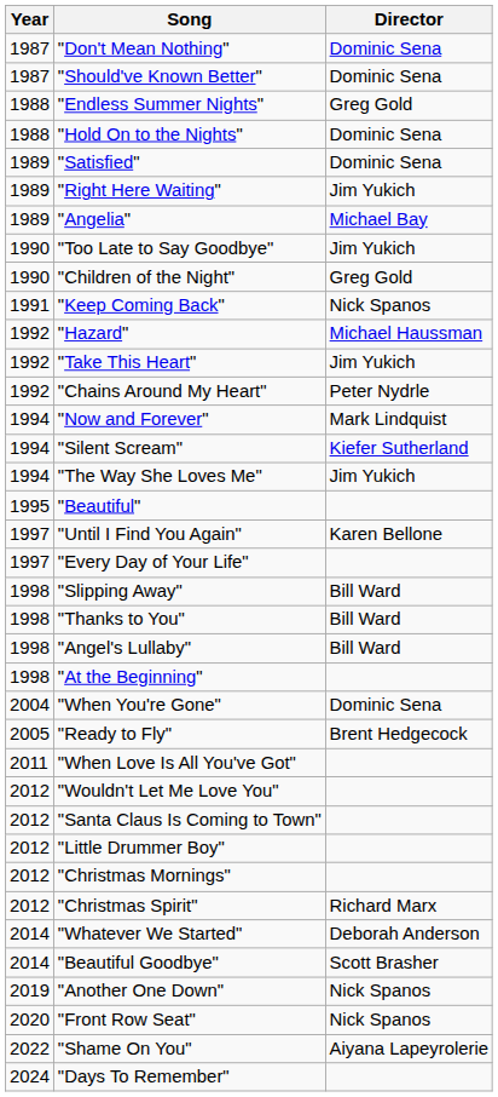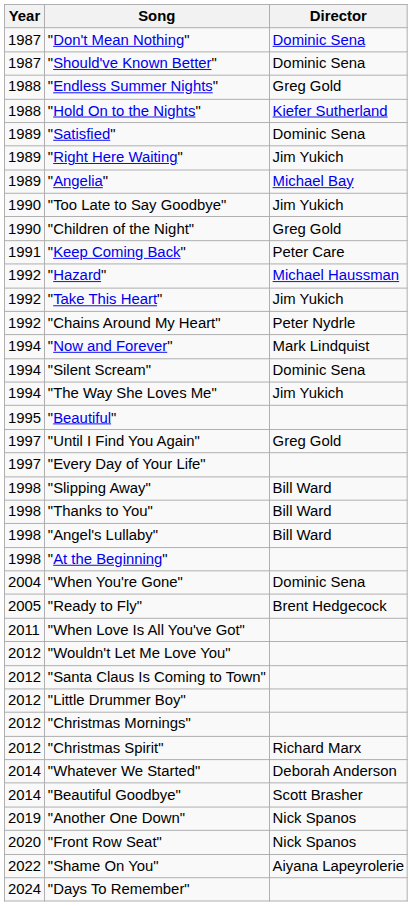"Hold On to the Nights" | Director: Dominic Sena -> Kiefer Sutherland
"Keep Coming Back" | Director: Nick Spanos -> Peter Care
"Silent Scream" | Director: Kiefer Sutherland -> Dominic Sena
"Until I Find You Again" | Director: Karen Bellone -> Greg Gold
